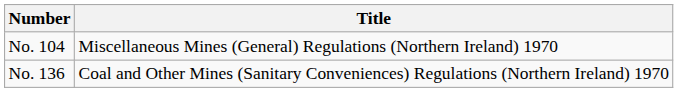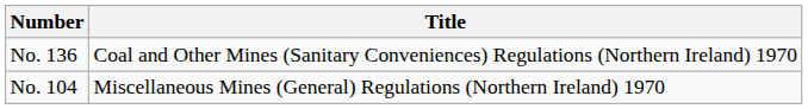rows swapped: No. 104 <-> No. 136
